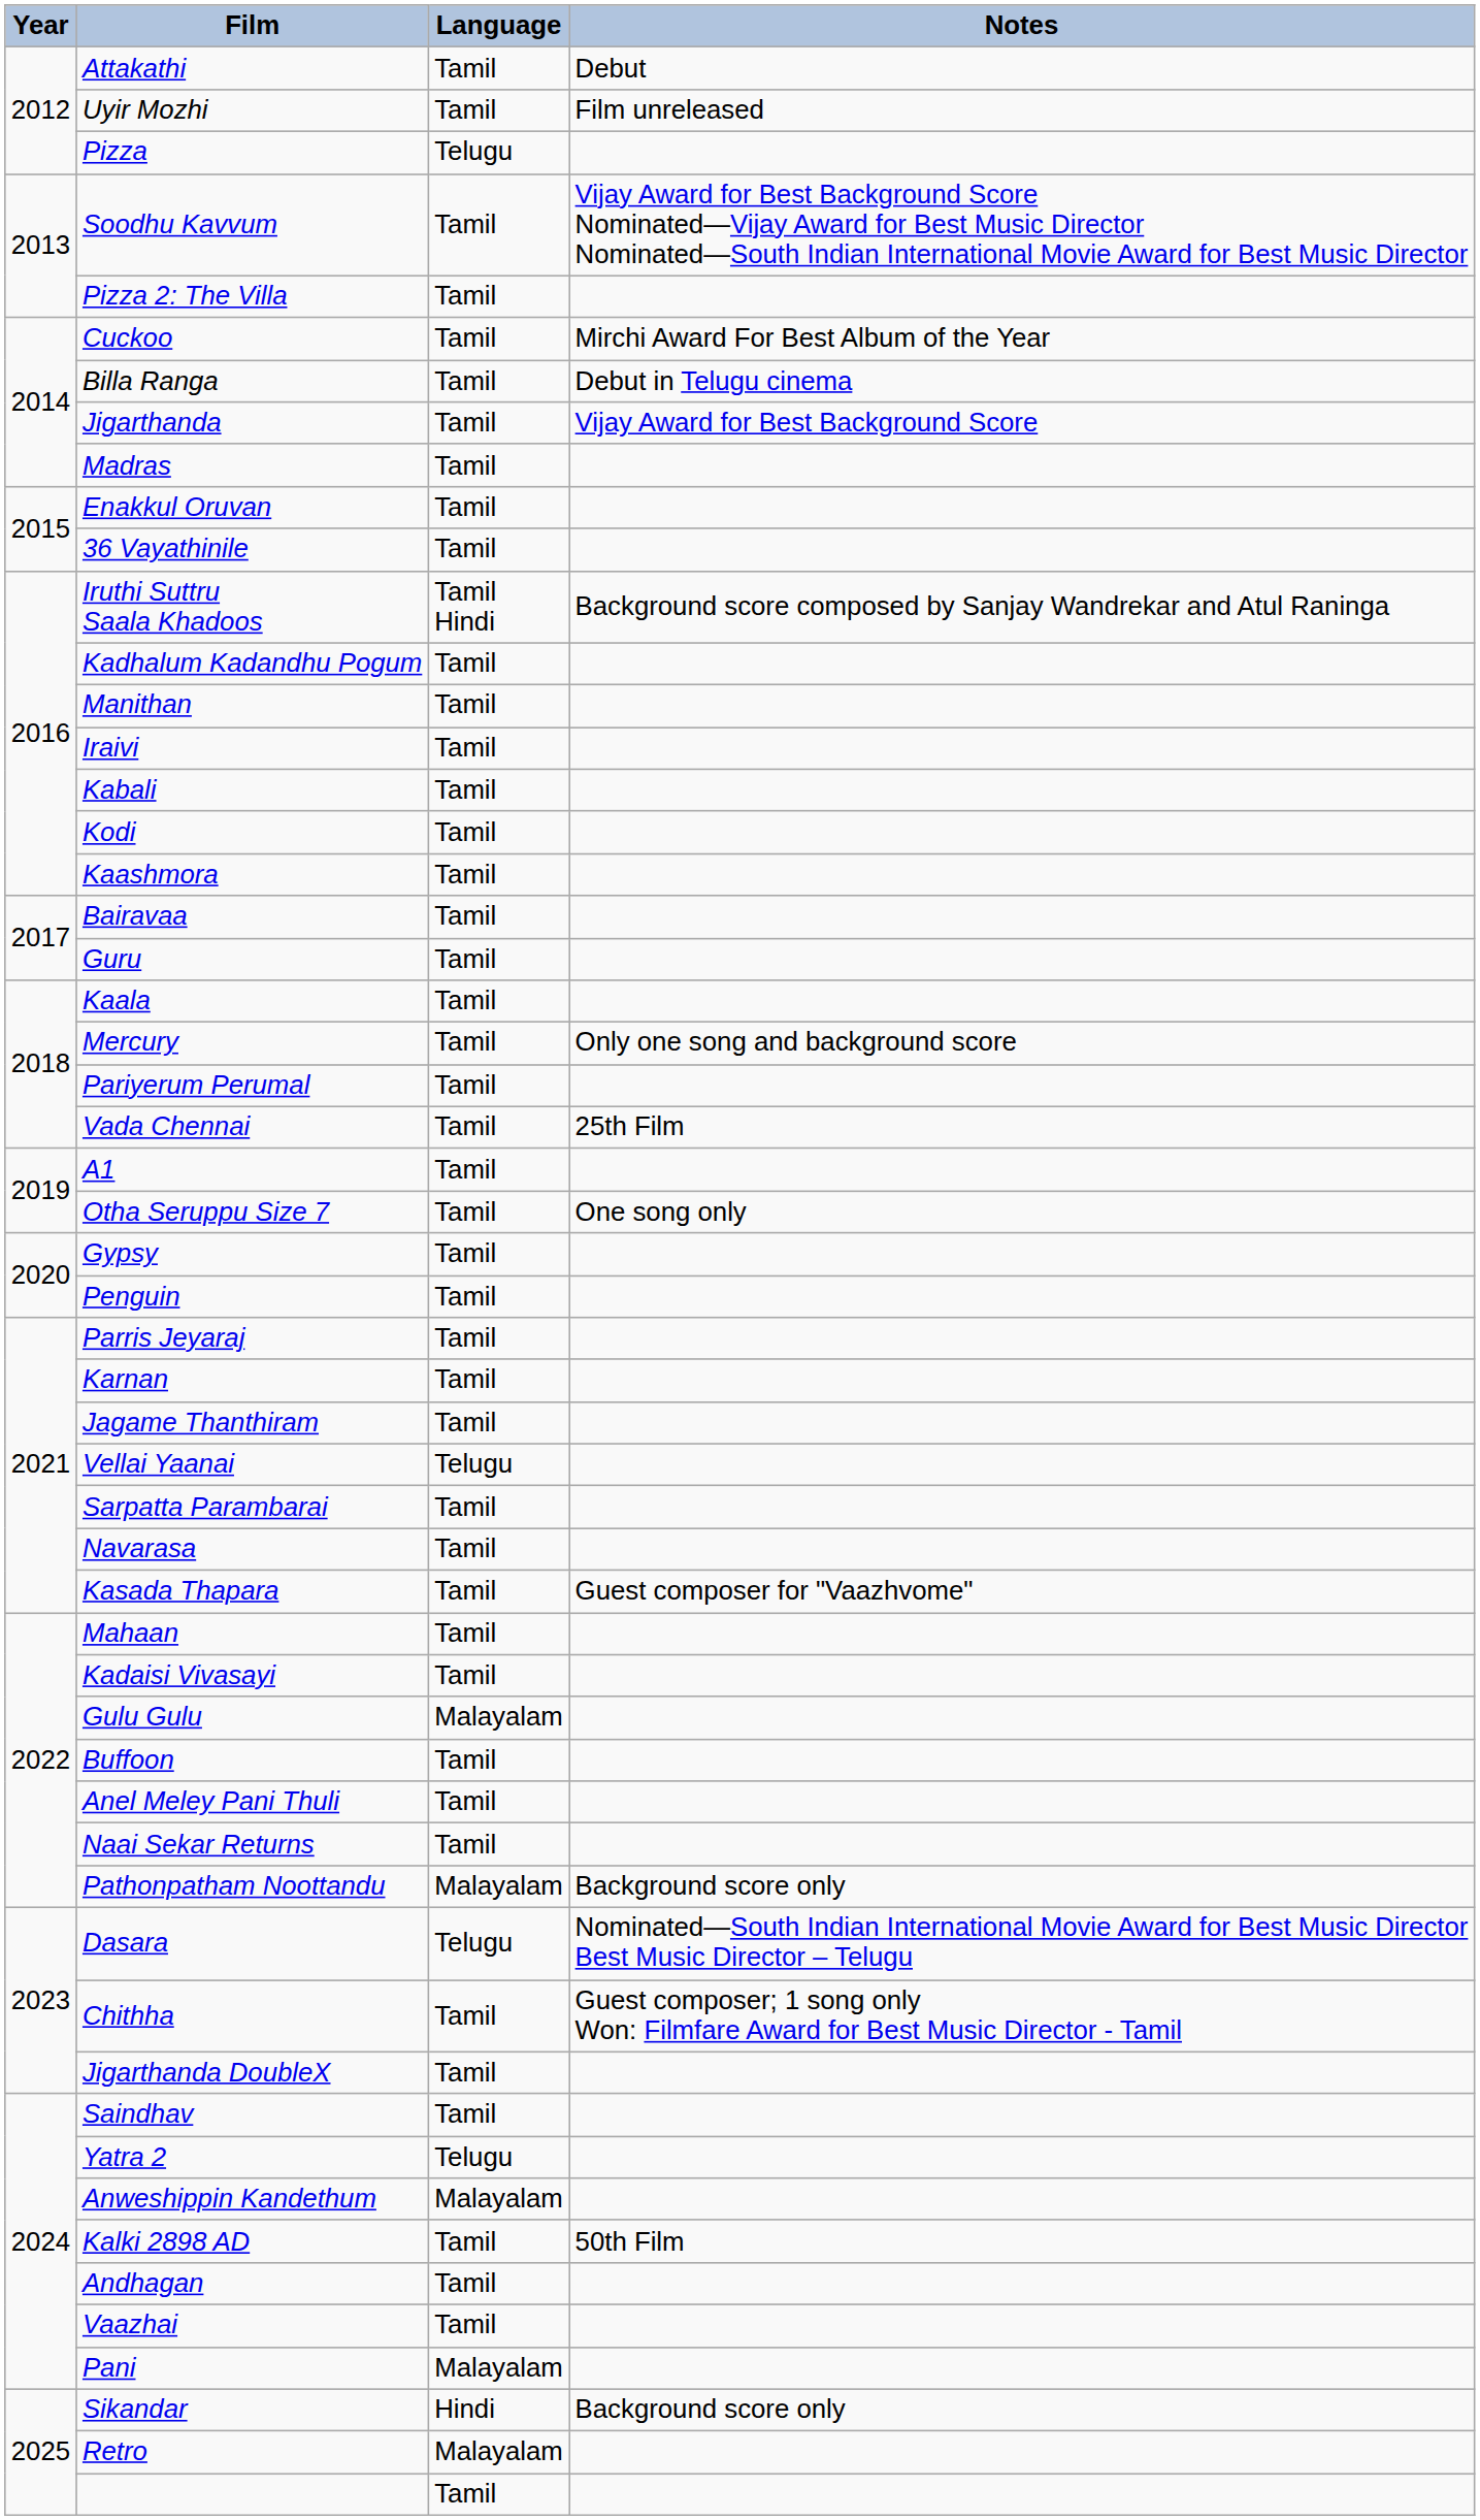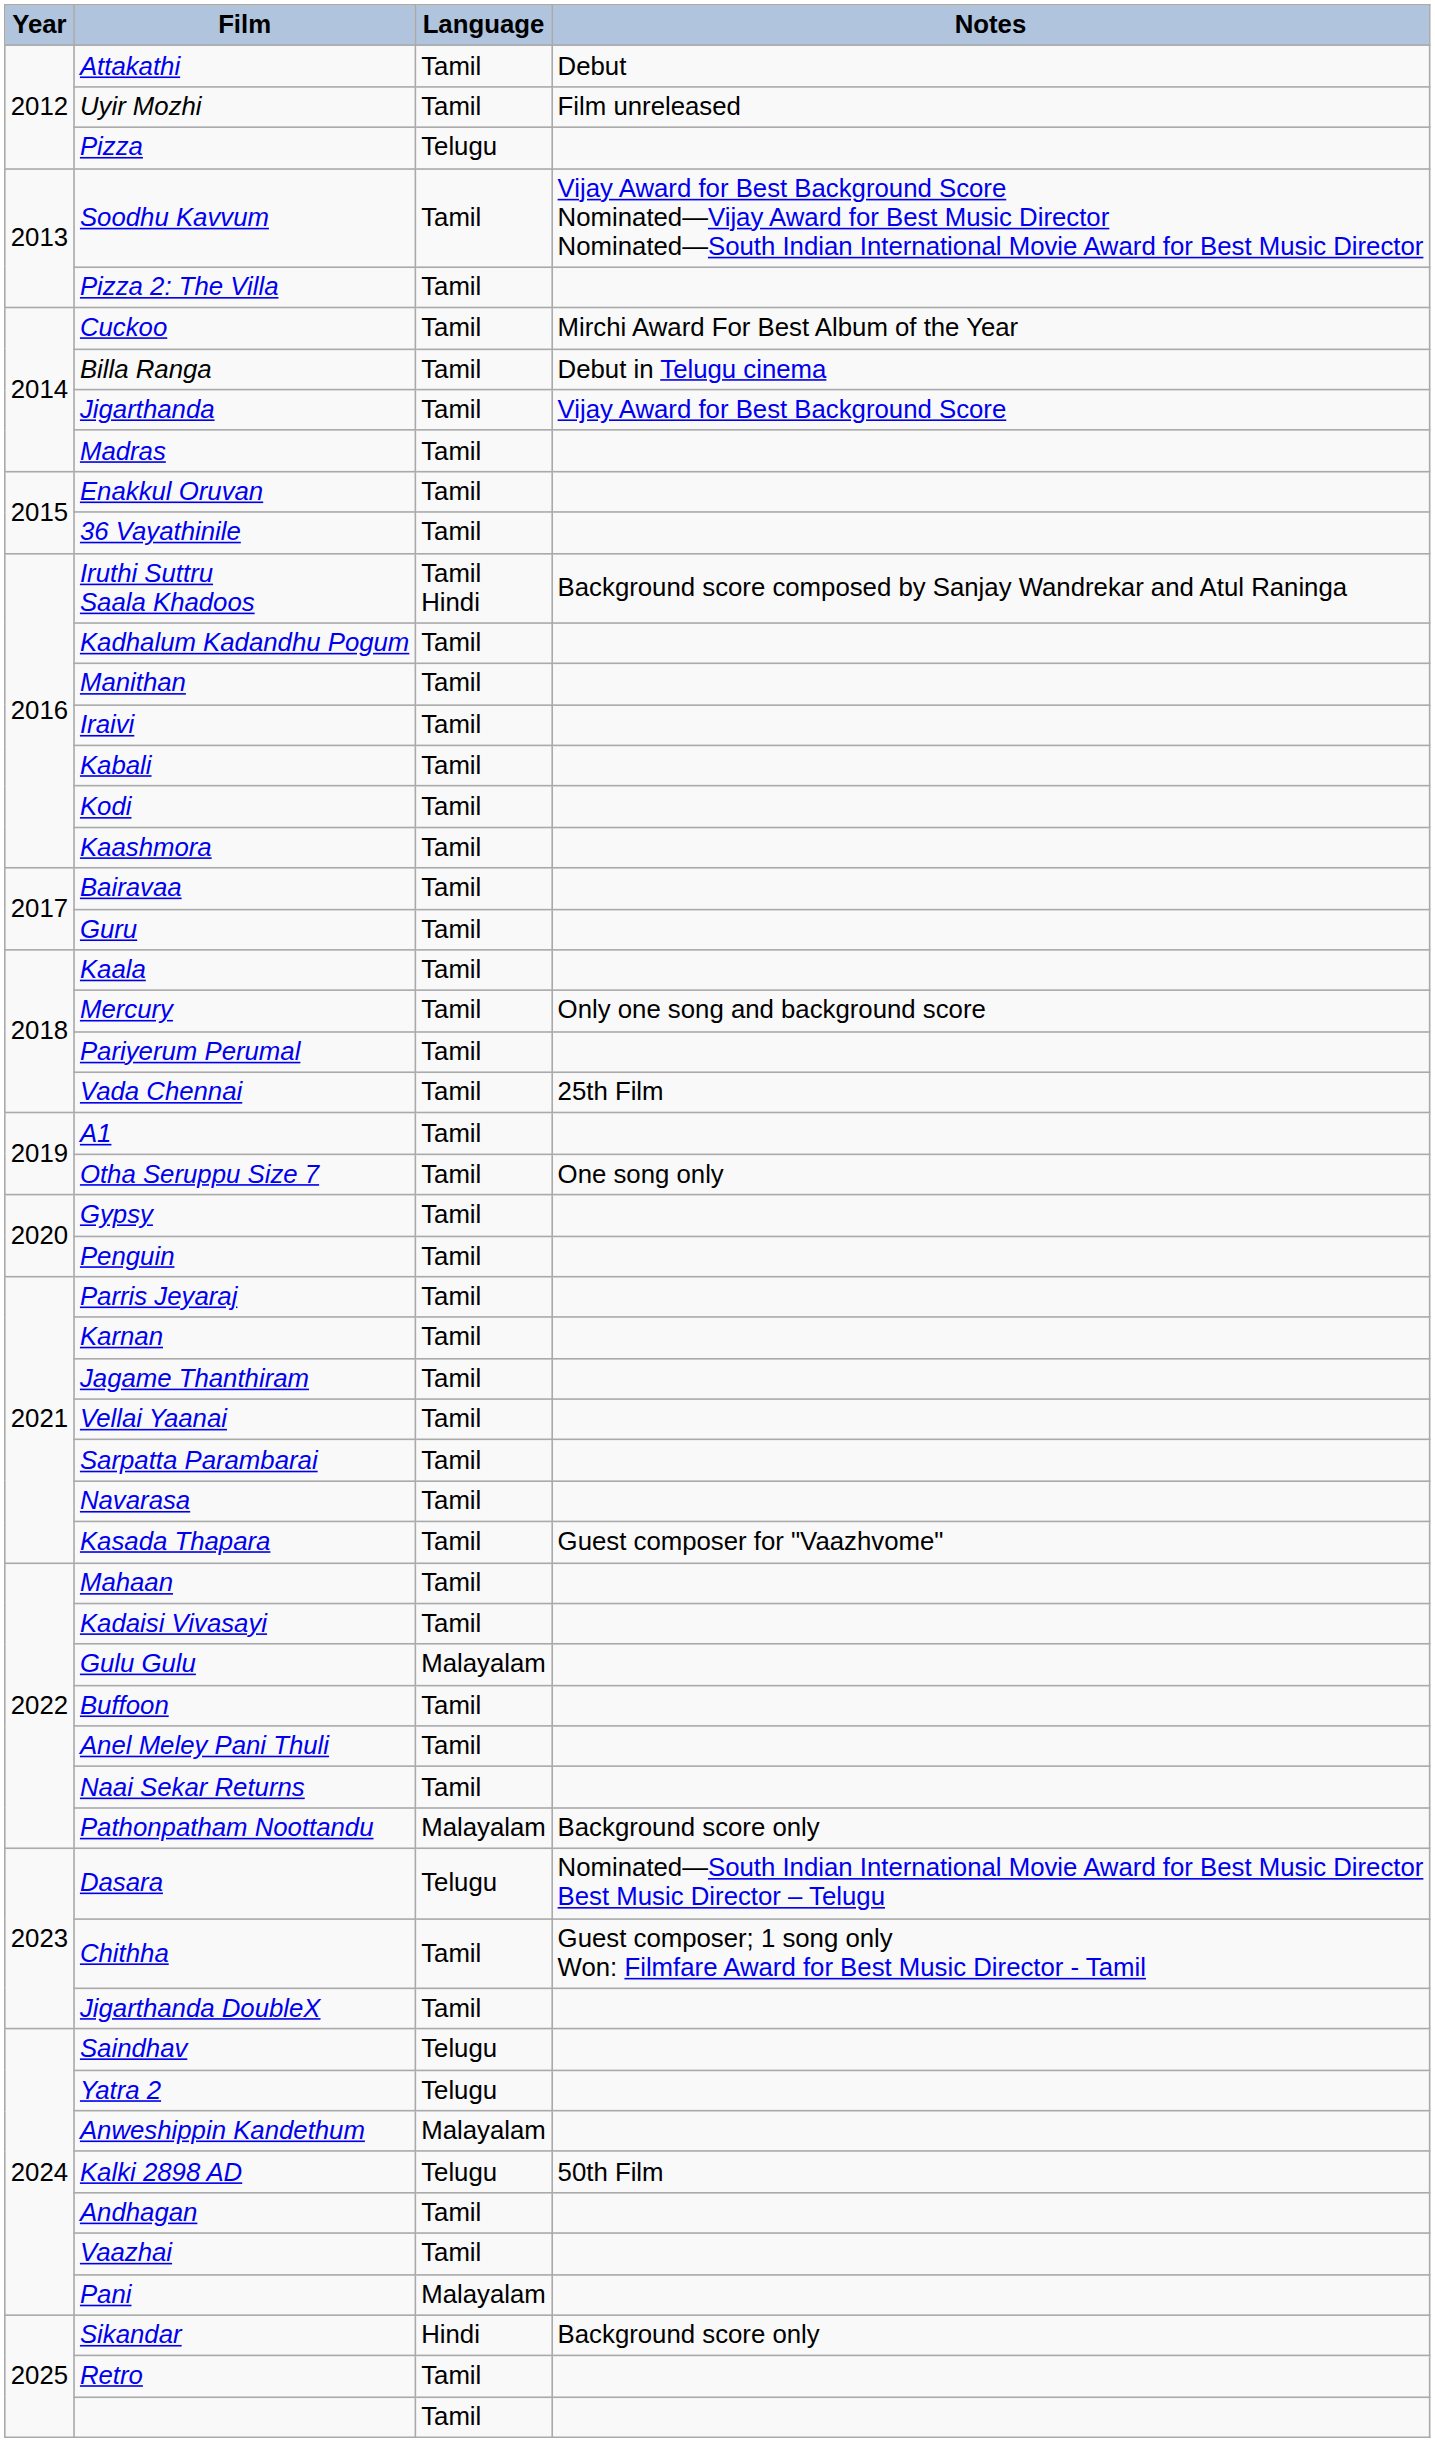Vellai Yaanai | Language: Telugu -> Tamil
Saindhav | Language: Tamil -> Telugu
Kalki 2898 AD | Language: Tamil -> Telugu
Retro | Language: Malayalam -> Tamil
